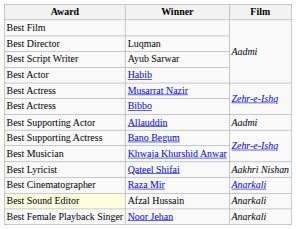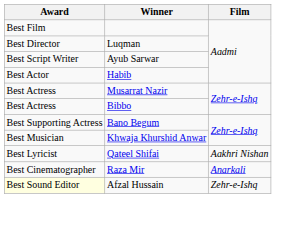- row: Best Supporting Actor | Allauddin | Aadmi
Afzal Hussain | Film: Anarkali -> Zehr-e-Ishq
- row: Best Female Playback Singer | Noor Jehan | Anarkali
